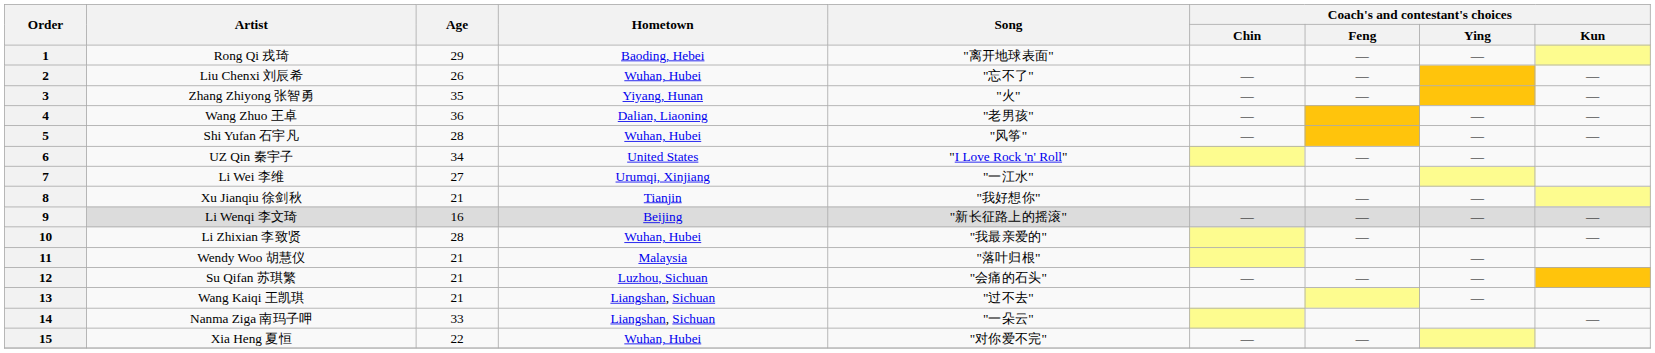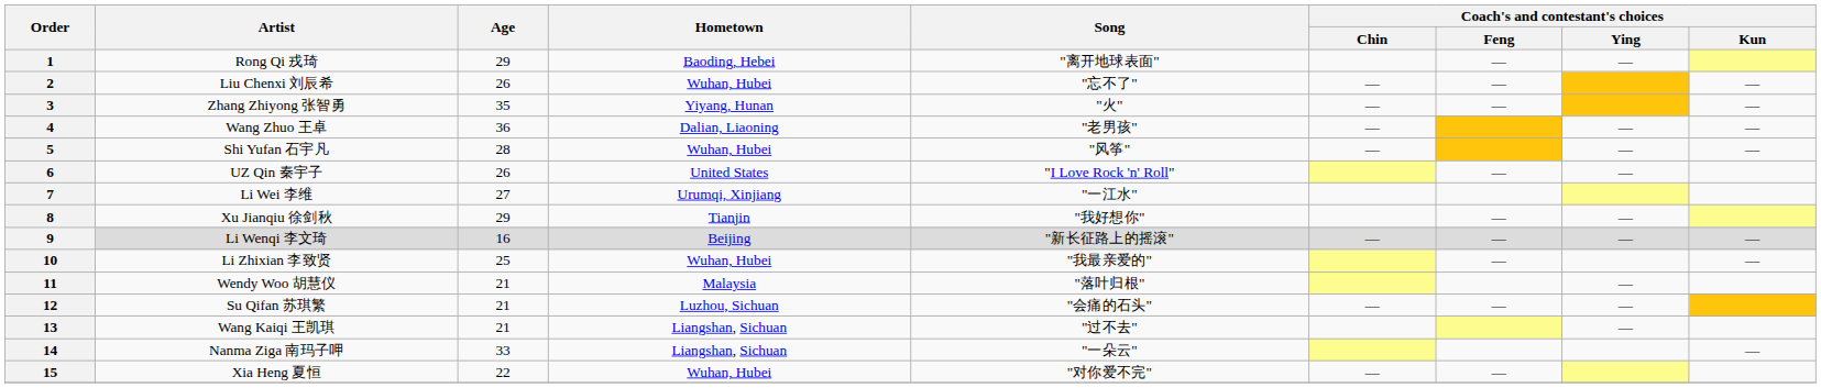6 | Age: 34 -> 26
8 | Age: 21 -> 29
10 | Age: 28 -> 25
